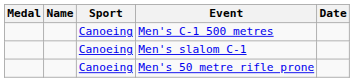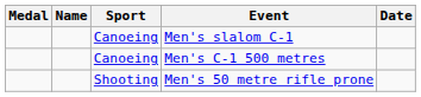rows swapped: Men's slalom C-1 <-> Men's C-1 500 metres
Men's 50 metre rifle prone | Sport: Canoeing -> Shooting
